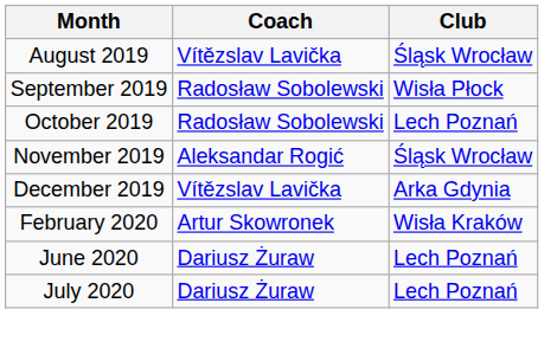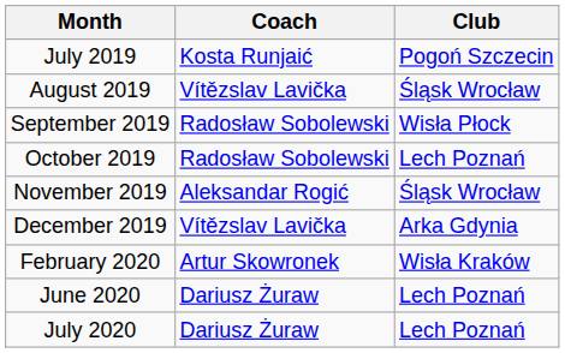+ row: July 2019 | Kosta Runjaić | Pogoń Szczecin
